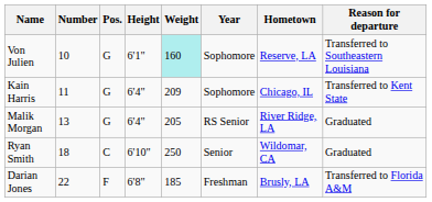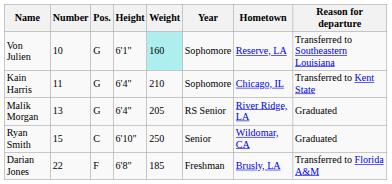Kain Harris | Weight: 209 -> 210
Ryan Smith | Number: 18 -> 15
